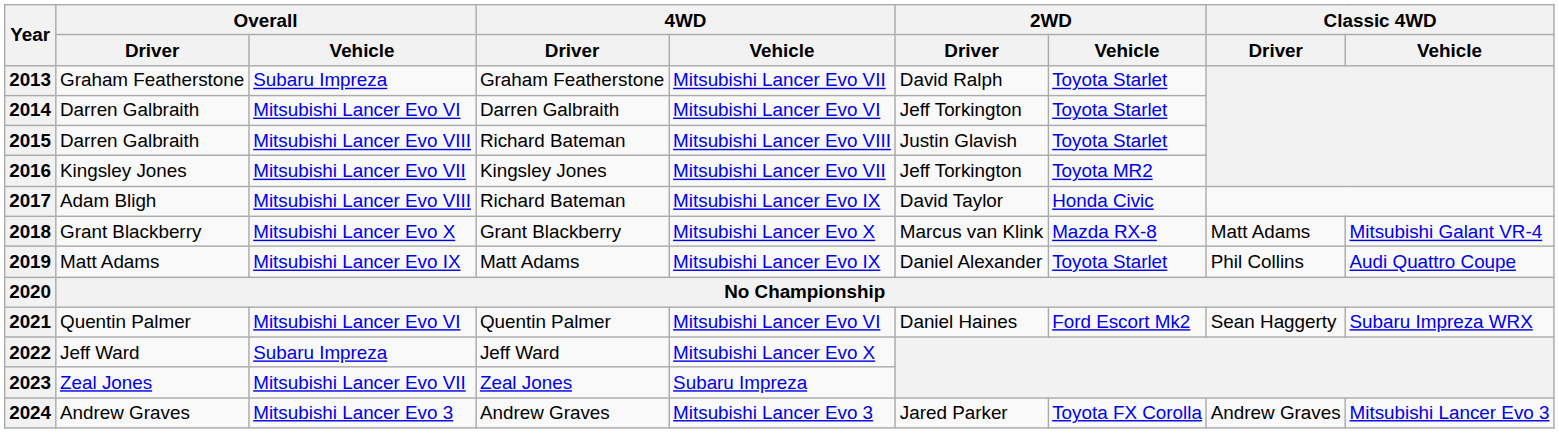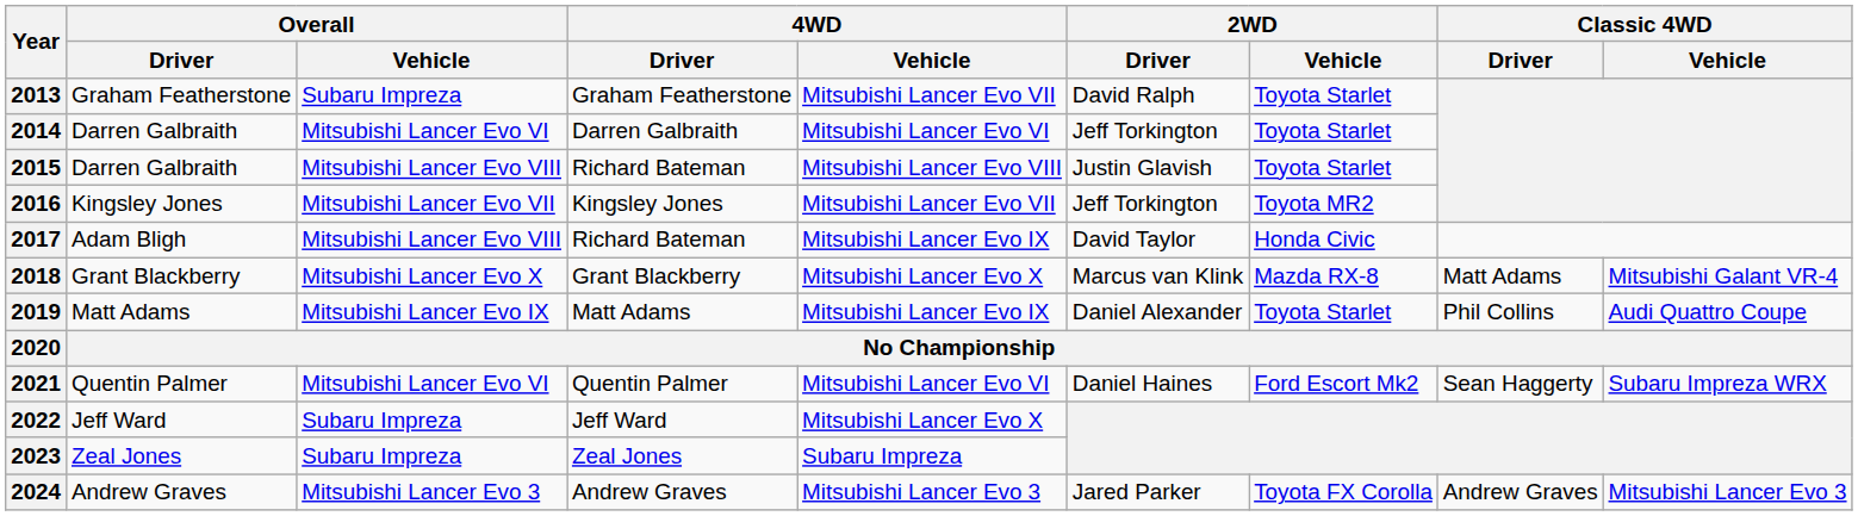2023 | Overall / Vehicle: Mitsubishi Lancer Evo VII -> Subaru Impreza
